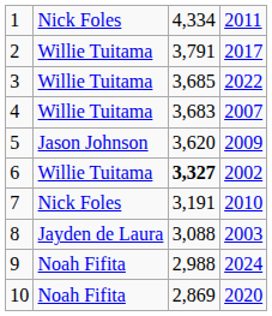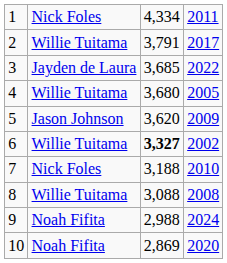3 | column 2: Willie Tuitama -> Jayden de Laura
4 | column 3: 3,683 -> 3,680
4 | column 4: 2007 -> 2005
7 | column 3: 3,191 -> 3,188
8 | column 2: Jayden de Laura -> Willie Tuitama
8 | column 4: 2003 -> 2008
